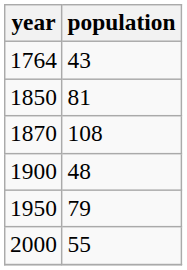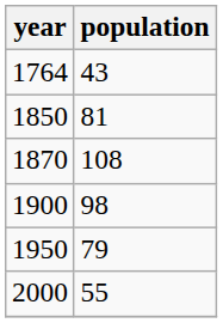1900 | population: 48 -> 98
